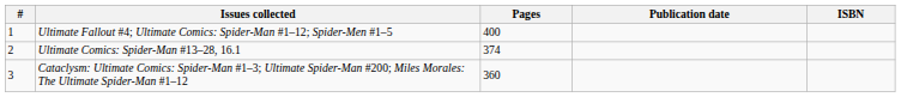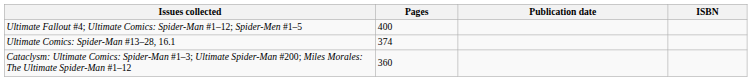- column: # | 1 | 2 | 3
